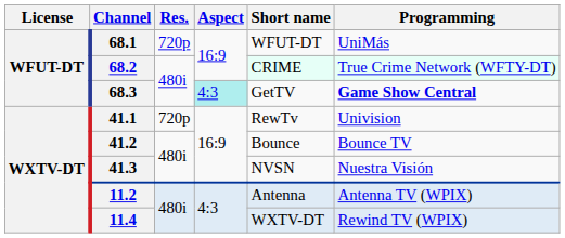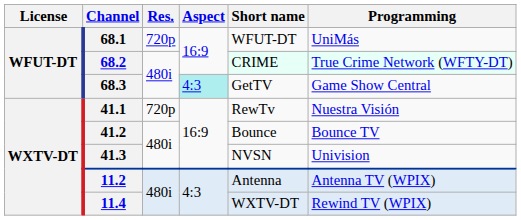68.3 | Programming: bold -> normal
41.1 | Programming: Univision -> Nuestra Visión
41.3 | Programming: Nuestra Visión -> Univision
